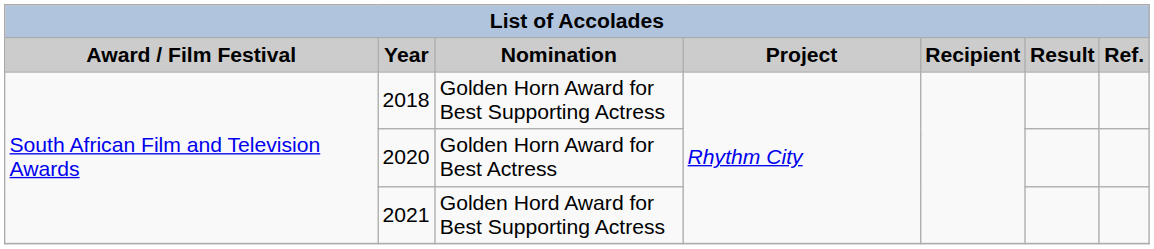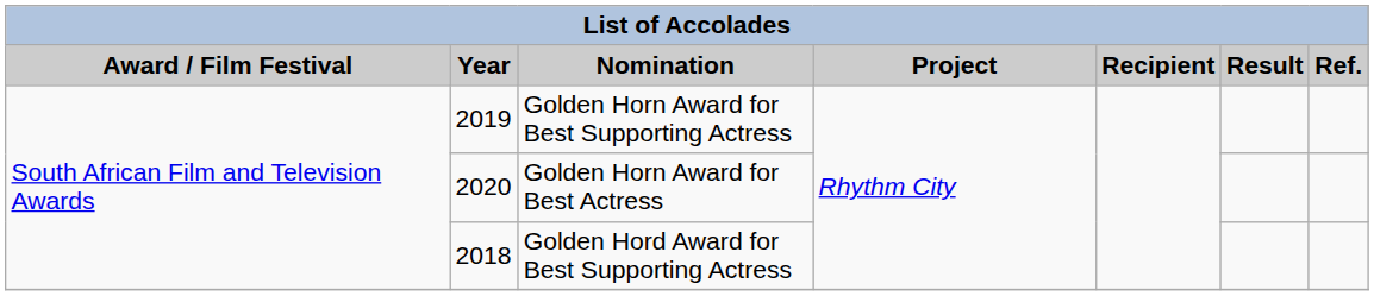Golden Horn Award for Best Supporting Actress | Year: 2018 -> 2019
Golden Hord Award for Best Supporting Actress | Year: 2021 -> 2018
